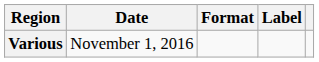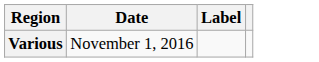- column: Format
